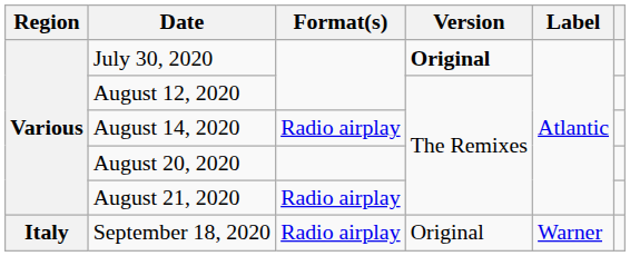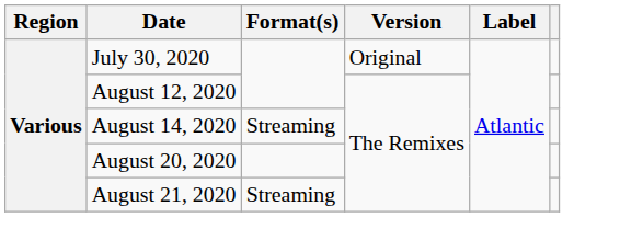July 30, 2020 | Version: bold -> normal
August 14, 2020 | Format(s): Radio airplay -> Streaming
August 21, 2020 | Format(s): Radio airplay -> Streaming
- row: Italy | September 18, 2020 | Radio airplay | Original | Warner
